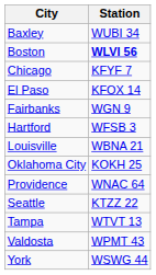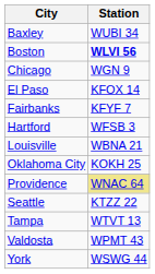Chicago | Station: KFYF 7 -> WGN 9
Fairbanks | Station: WGN 9 -> KFYF 7
Providence | Station: no background -> khaki background
